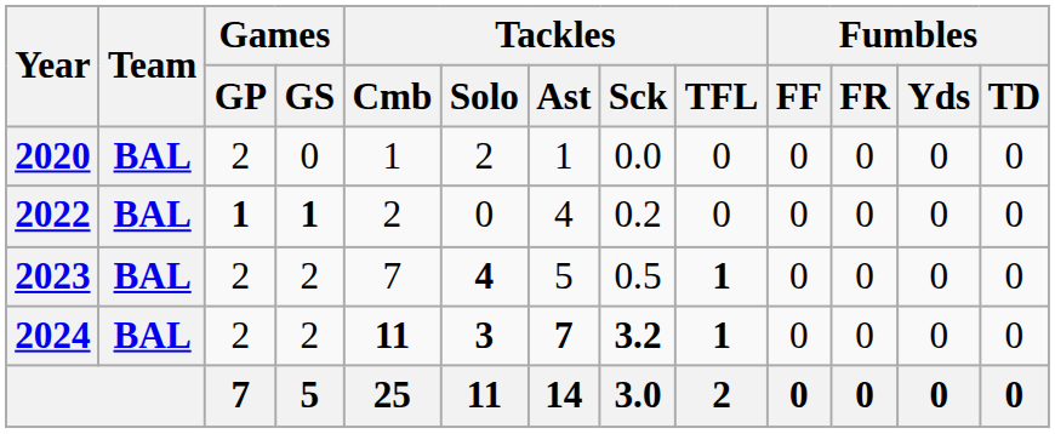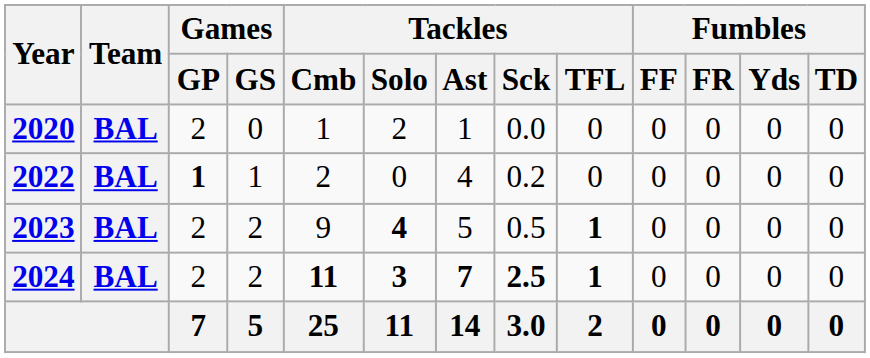2022 | Games / GS: bold -> normal
2023 | Tackles / Cmb: 7 -> 9
2024 | Tackles / Sck: 3.2 -> 2.5
